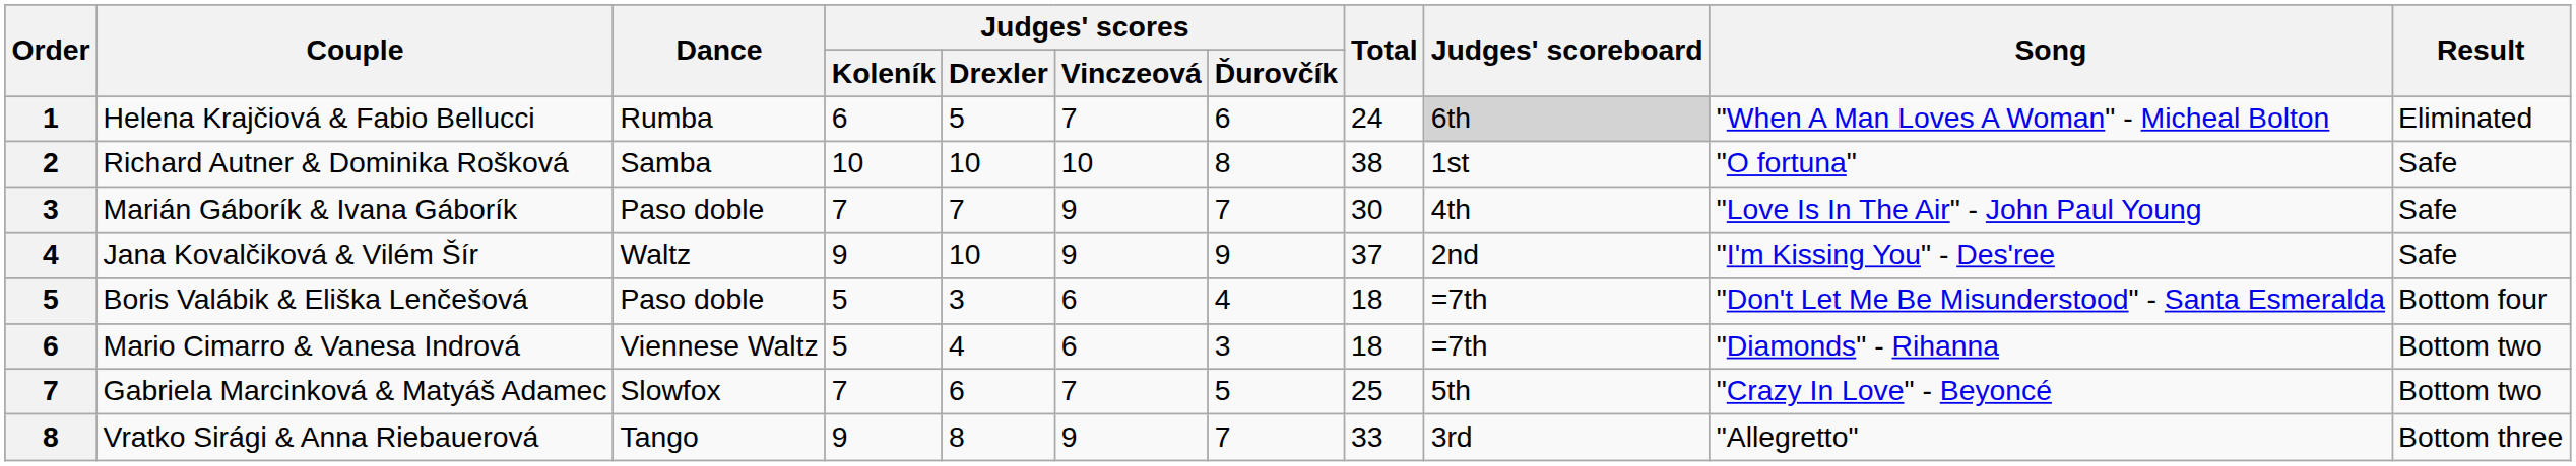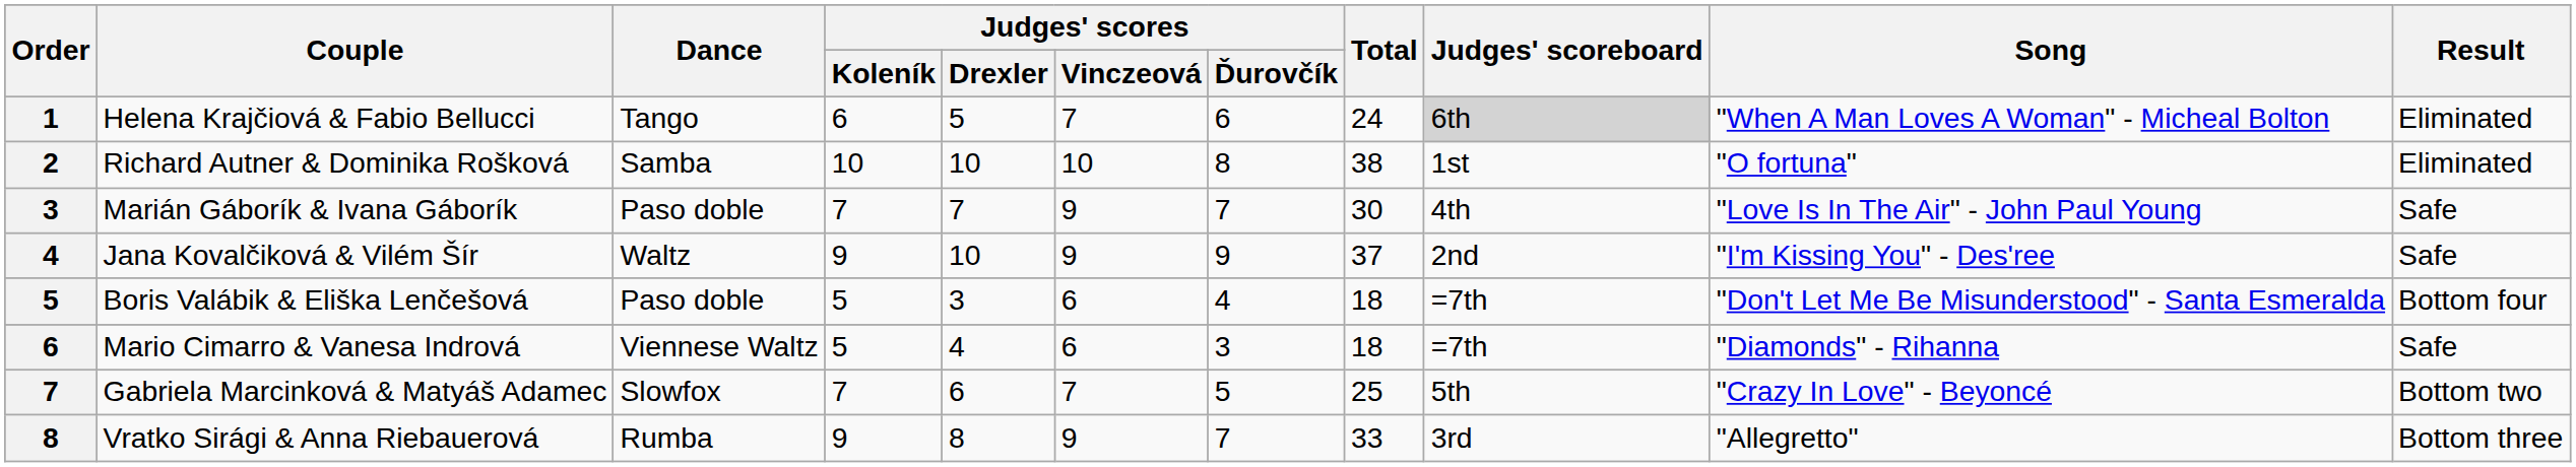Helena Krajčiová & Fabio Bellucci | Dance: Rumba -> Tango
Richard Autner & Dominika Rošková | Result: Safe -> Eliminated
Mario Cimarro & Vanesa Indrová | Result: Bottom two -> Safe
Vratko Sirági & Anna Riebauerová | Dance: Tango -> Rumba
